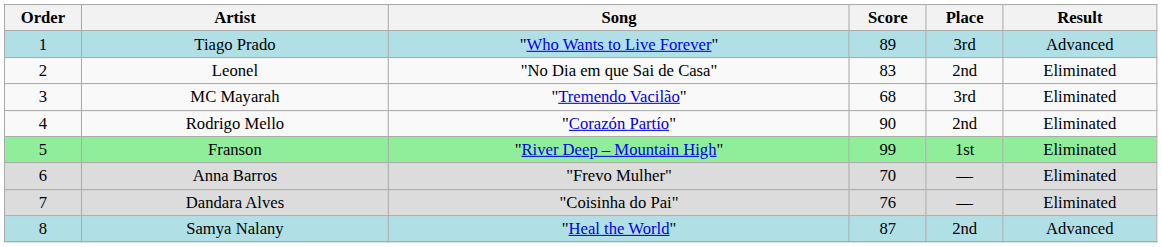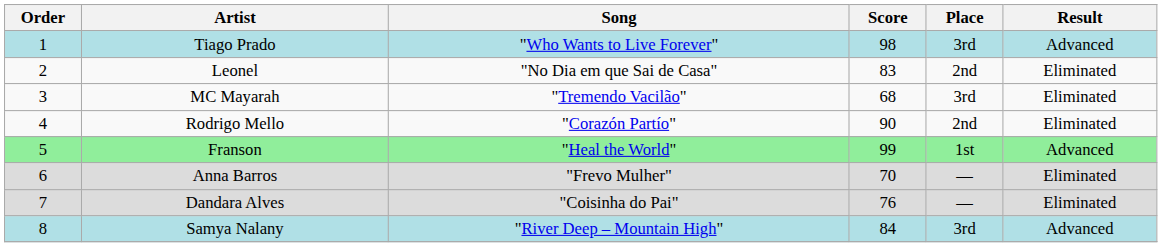Tiago Prado | Score: 89 -> 98
Franson | Song: "River Deep – Mountain High" -> "Heal the World"
Franson | Result: Eliminated -> Advanced
Samya Nalany | Song: "Heal the World" -> "River Deep – Mountain High"
Samya Nalany | Score: 87 -> 84
Samya Nalany | Place: 2nd -> 3rd
